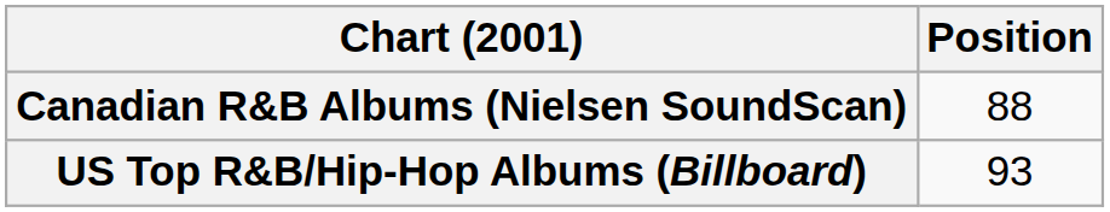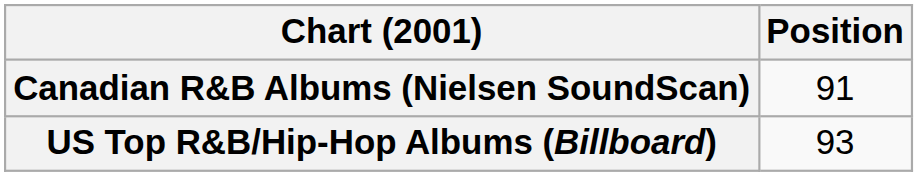Canadian R&B Albums (Nielsen SoundScan) | Position: 88 -> 91
